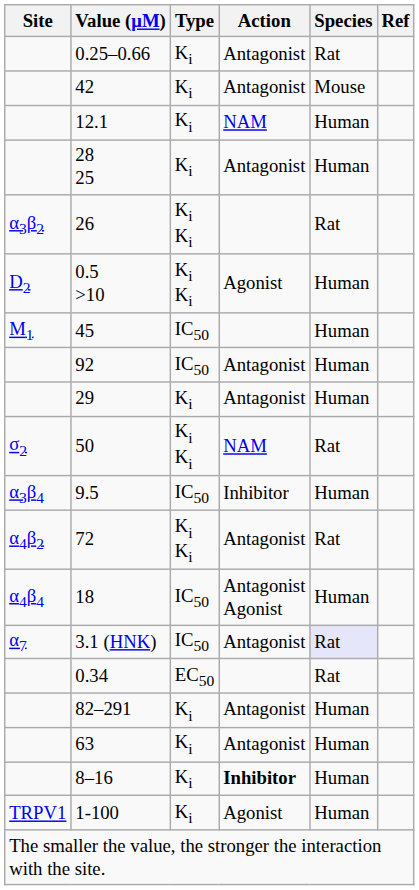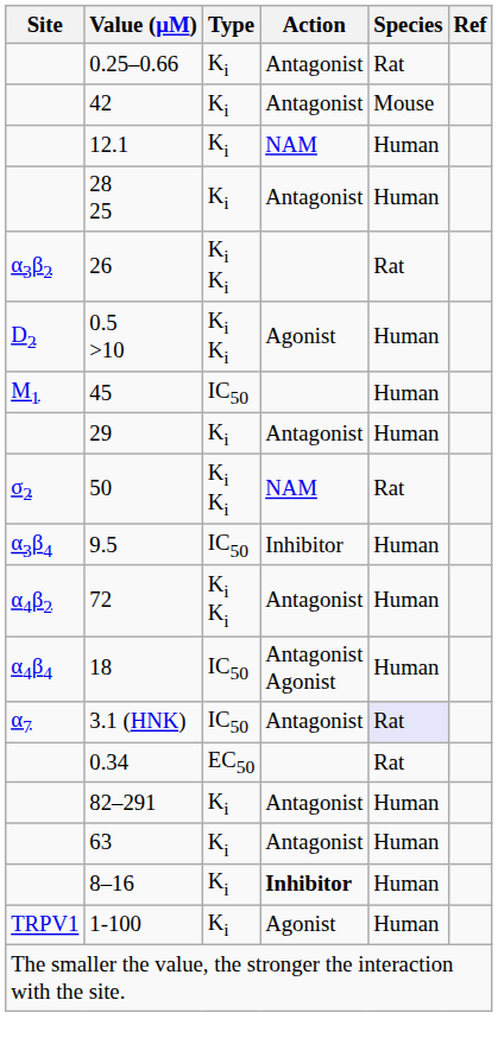- row: 92 | IC50 | Antagonist | Human
72 | Species: Rat -> Human
